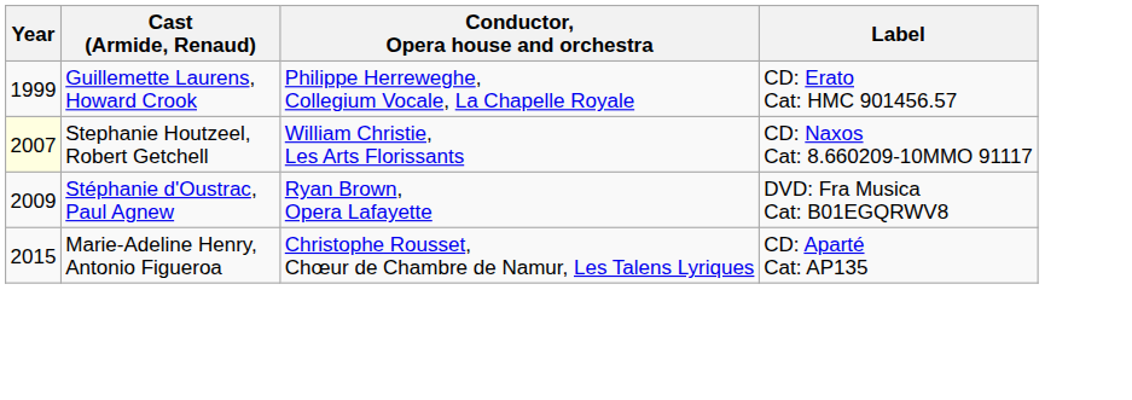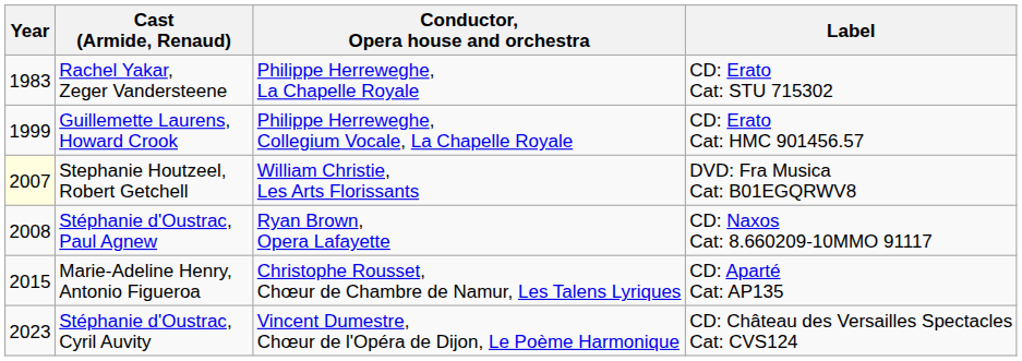+ row: 1983 | Rachel Yakar, Zeger Vandersteene | Philippe Herreweghe, La Chapelle Royale | CD: Erato Cat: STU 715302
Stephanie Houtzeel, Robert Getchell | Label: CD: Naxos Cat: 8.660209-10MMO 91117 -> DVD: Fra Musica Cat: B01EGQRWV8
Stéphanie d'Oustrac, Paul Agnew | Year: 2009 -> 2008
Stéphanie d'Oustrac, Paul Agnew | Label: DVD: Fra Musica Cat: B01EGQRWV8 -> CD: Naxos Cat: 8.660209-10MMO 91117
+ row: 2023 | Stéphanie d'Oustrac, Cyril Auvity | Vincent Dumestre, Chœur de l'Opéra de Dijon, Le Poème Harmonique | CD: Château des Versailles Spectacles Cat: CVS124
